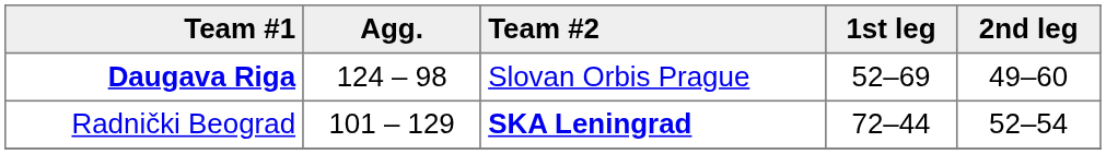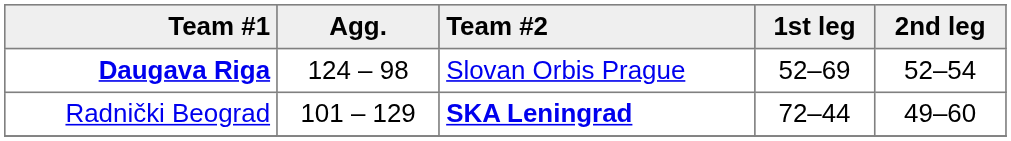Daugava Riga | 2nd leg: 49–60 -> 52–54
Radnički Beograd | 2nd leg: 52–54 -> 49–60
